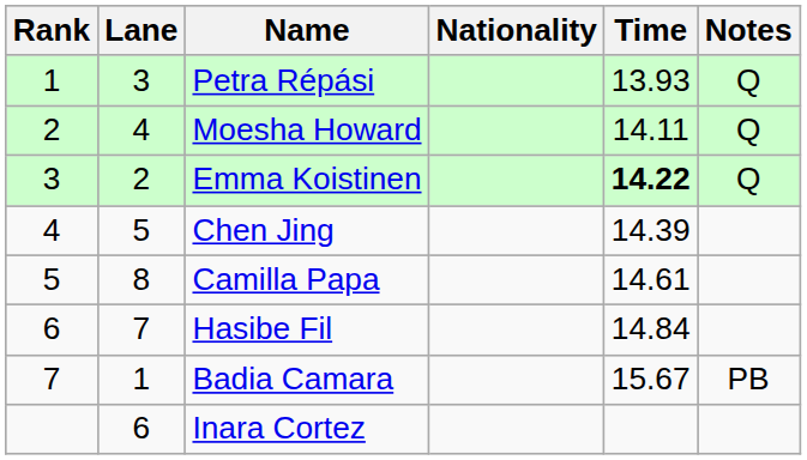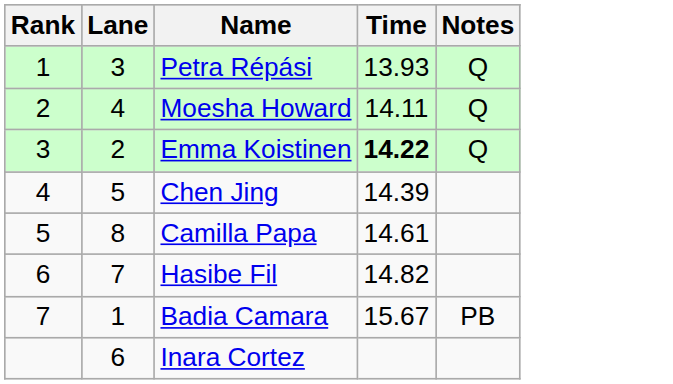- column: Nationality
Hasibe Fil | Time: 14.84 -> 14.82
